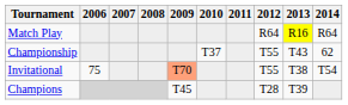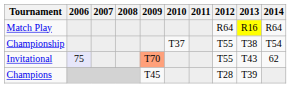Championship | 2013: T43 -> T38
Championship | 2014: 62 -> T54
Invitational | 2006: no background -> lavender background
Invitational | 2013: T38 -> T43
Invitational | 2014: T54 -> 62
